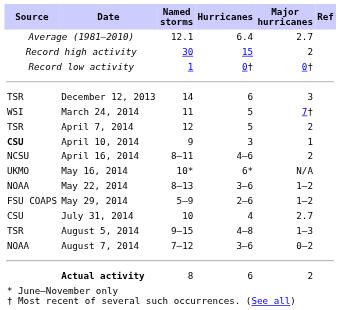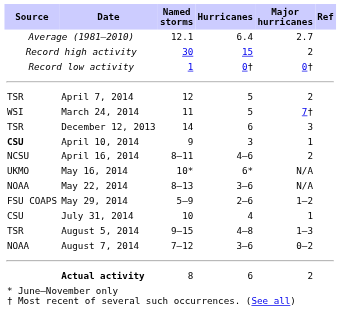rows swapped: December 12, 2013 <-> April 7, 2014
May 22, 2014 | Major hurricanes: 1–2 -> N/A
July 31, 2014 | Major hurricanes: 2.7 -> 1
